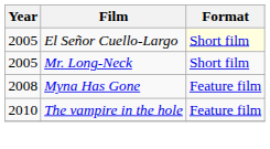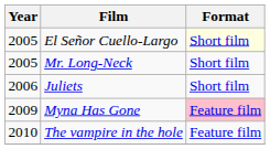+ row: 2006 | Juliets | Short film
Myna Has Gone | Year: 2008 -> 2009
Myna Has Gone | Format: no background -> pink background
